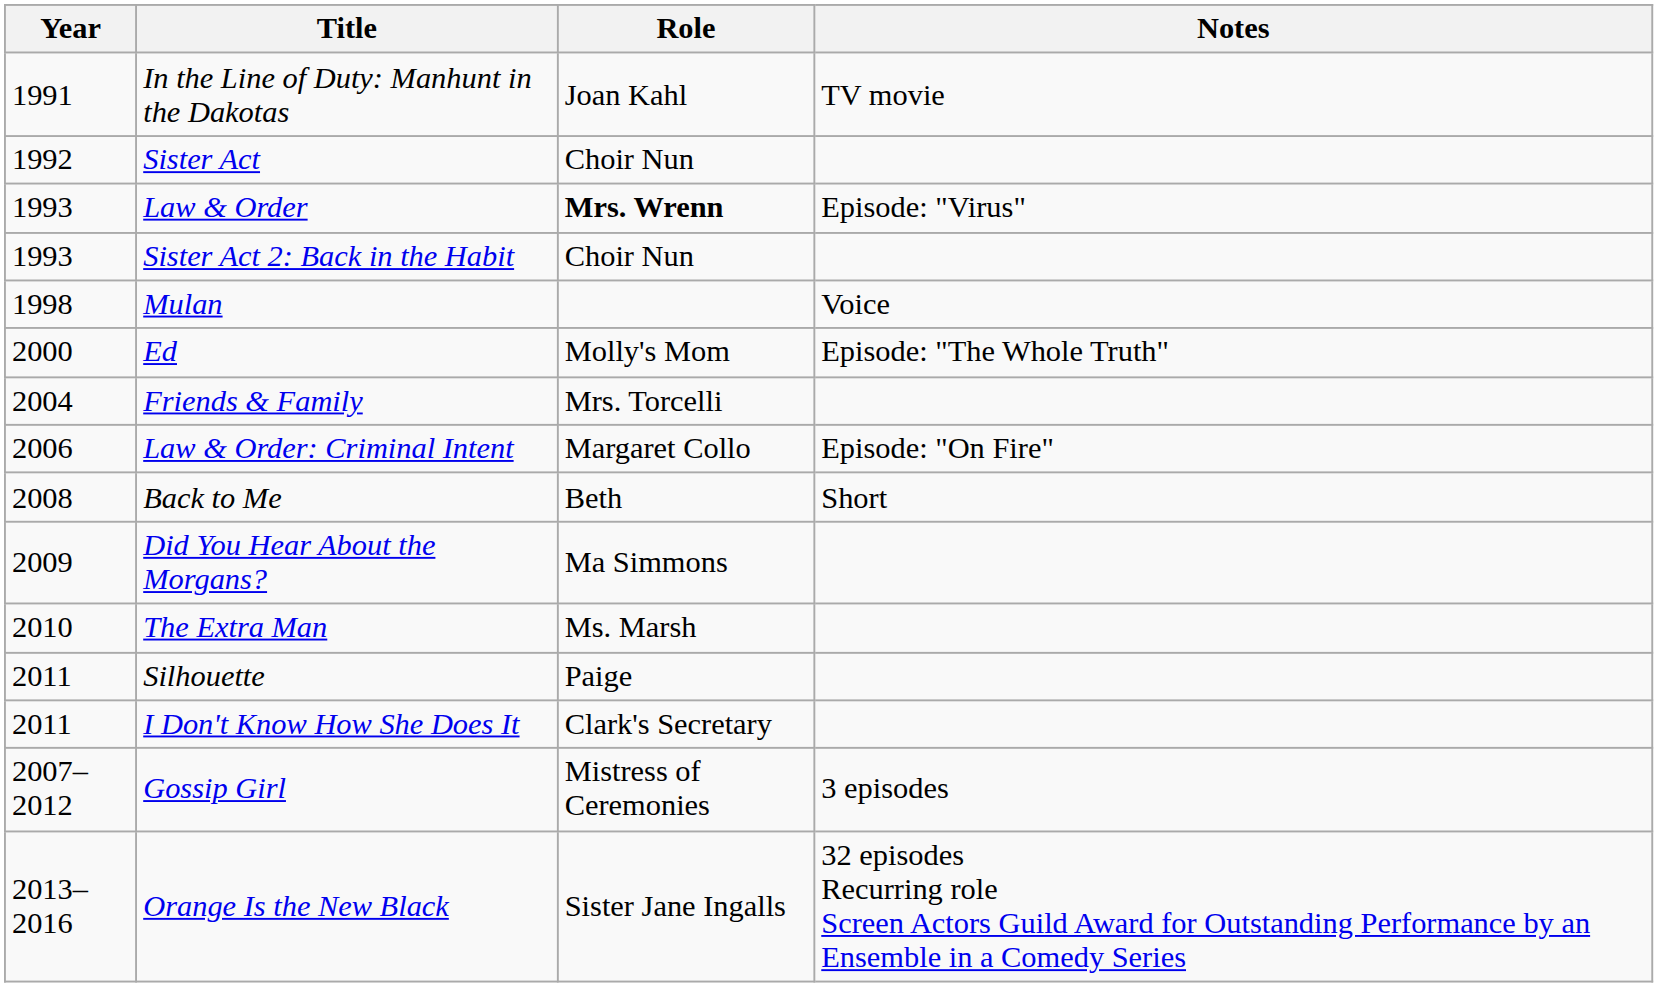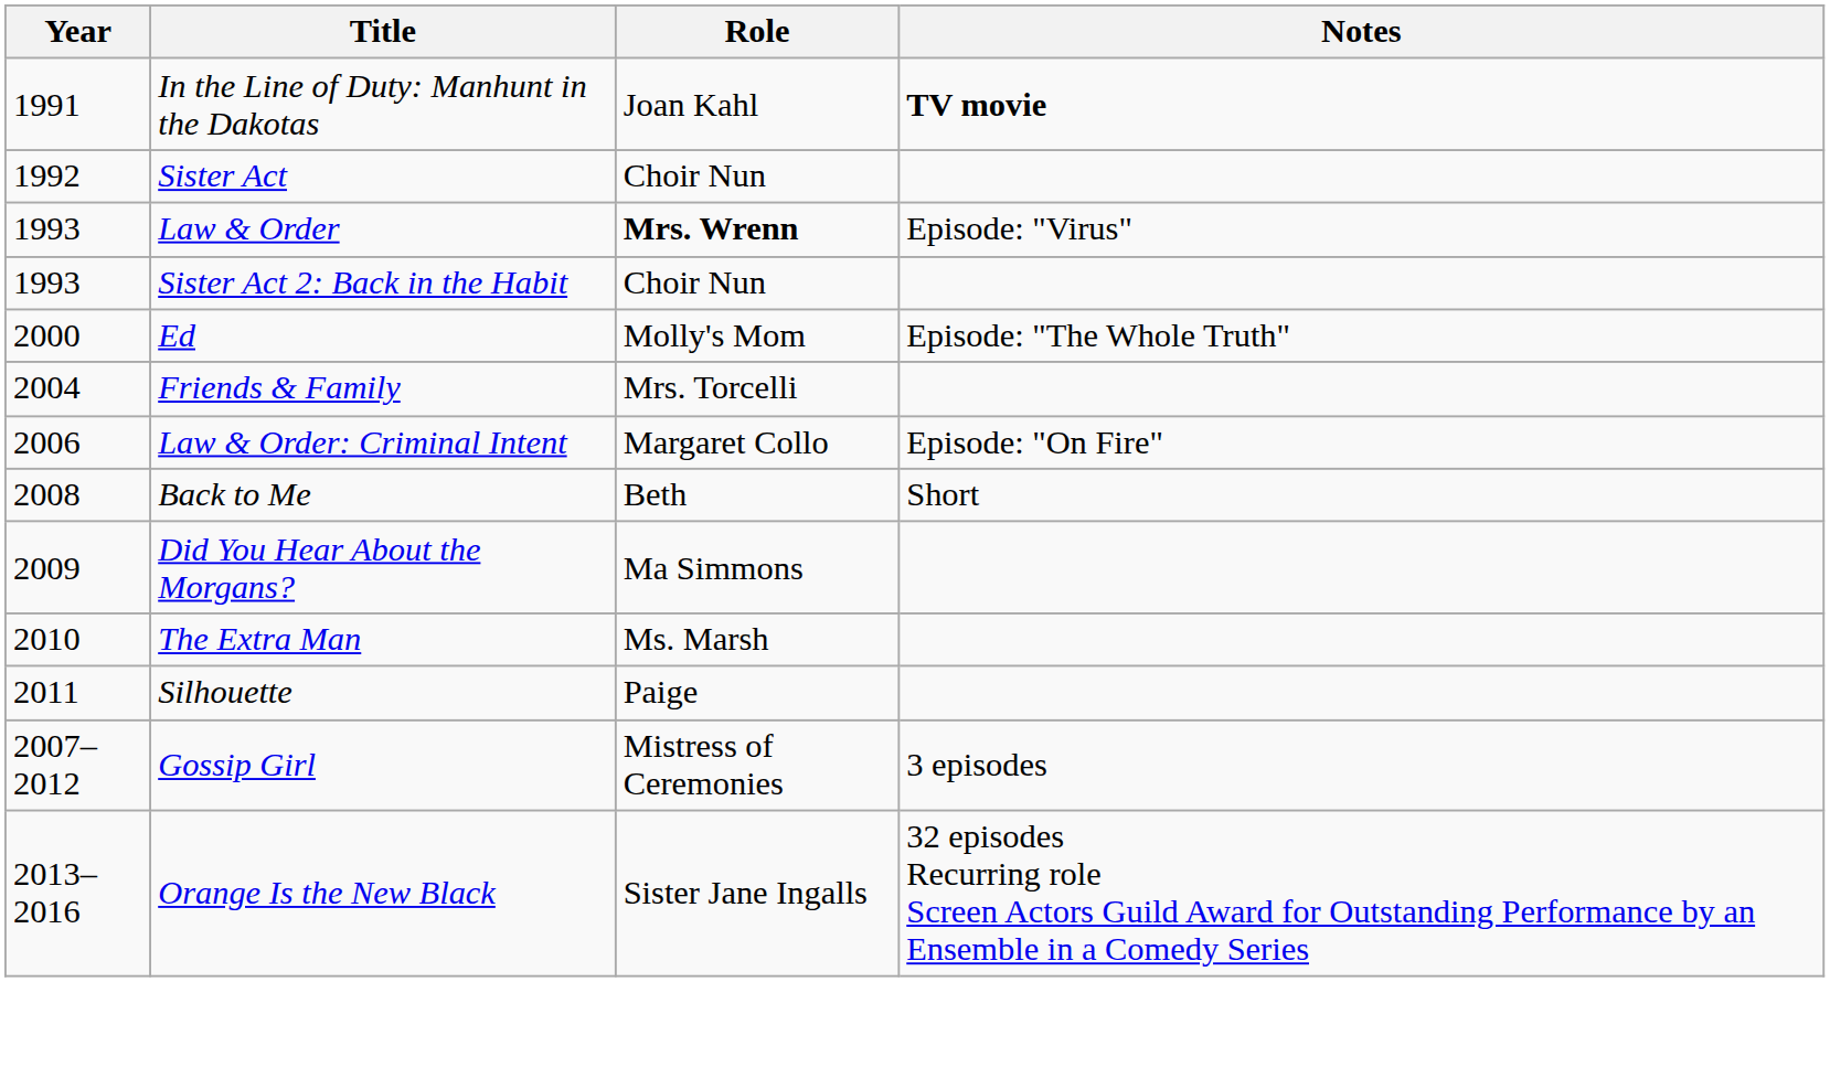In the Line of Duty: Manhunt in the Dakotas | Notes: normal -> bold
- row: 1998 | Mulan | Voice
- row: 2011 | I Don't Know How She Does It | Clark's Secretary
